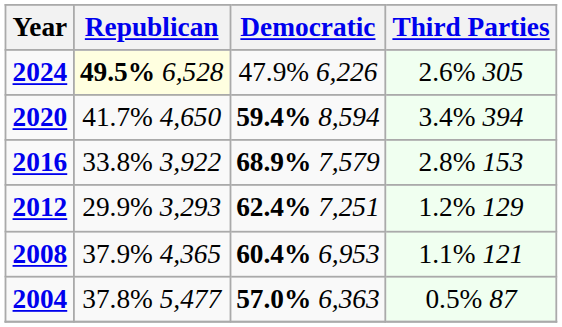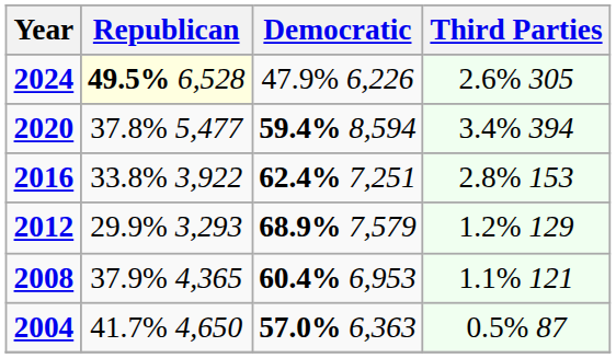2020 | Republican: 41.7% 4,650 -> 37.8% 5,477
2016 | Democratic: 68.9% 7,579 -> 62.4% 7,251
2012 | Democratic: 62.4% 7,251 -> 68.9% 7,579
2004 | Republican: 37.8% 5,477 -> 41.7% 4,650
